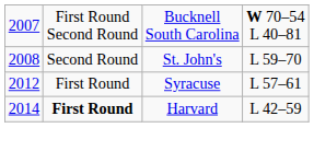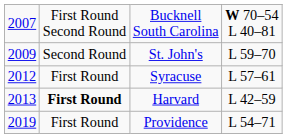St. John's | column 1: 2008 -> 2009
Harvard | column 1: 2014 -> 2013
+ row: 2019 | First Round | Providence | L 54–71
